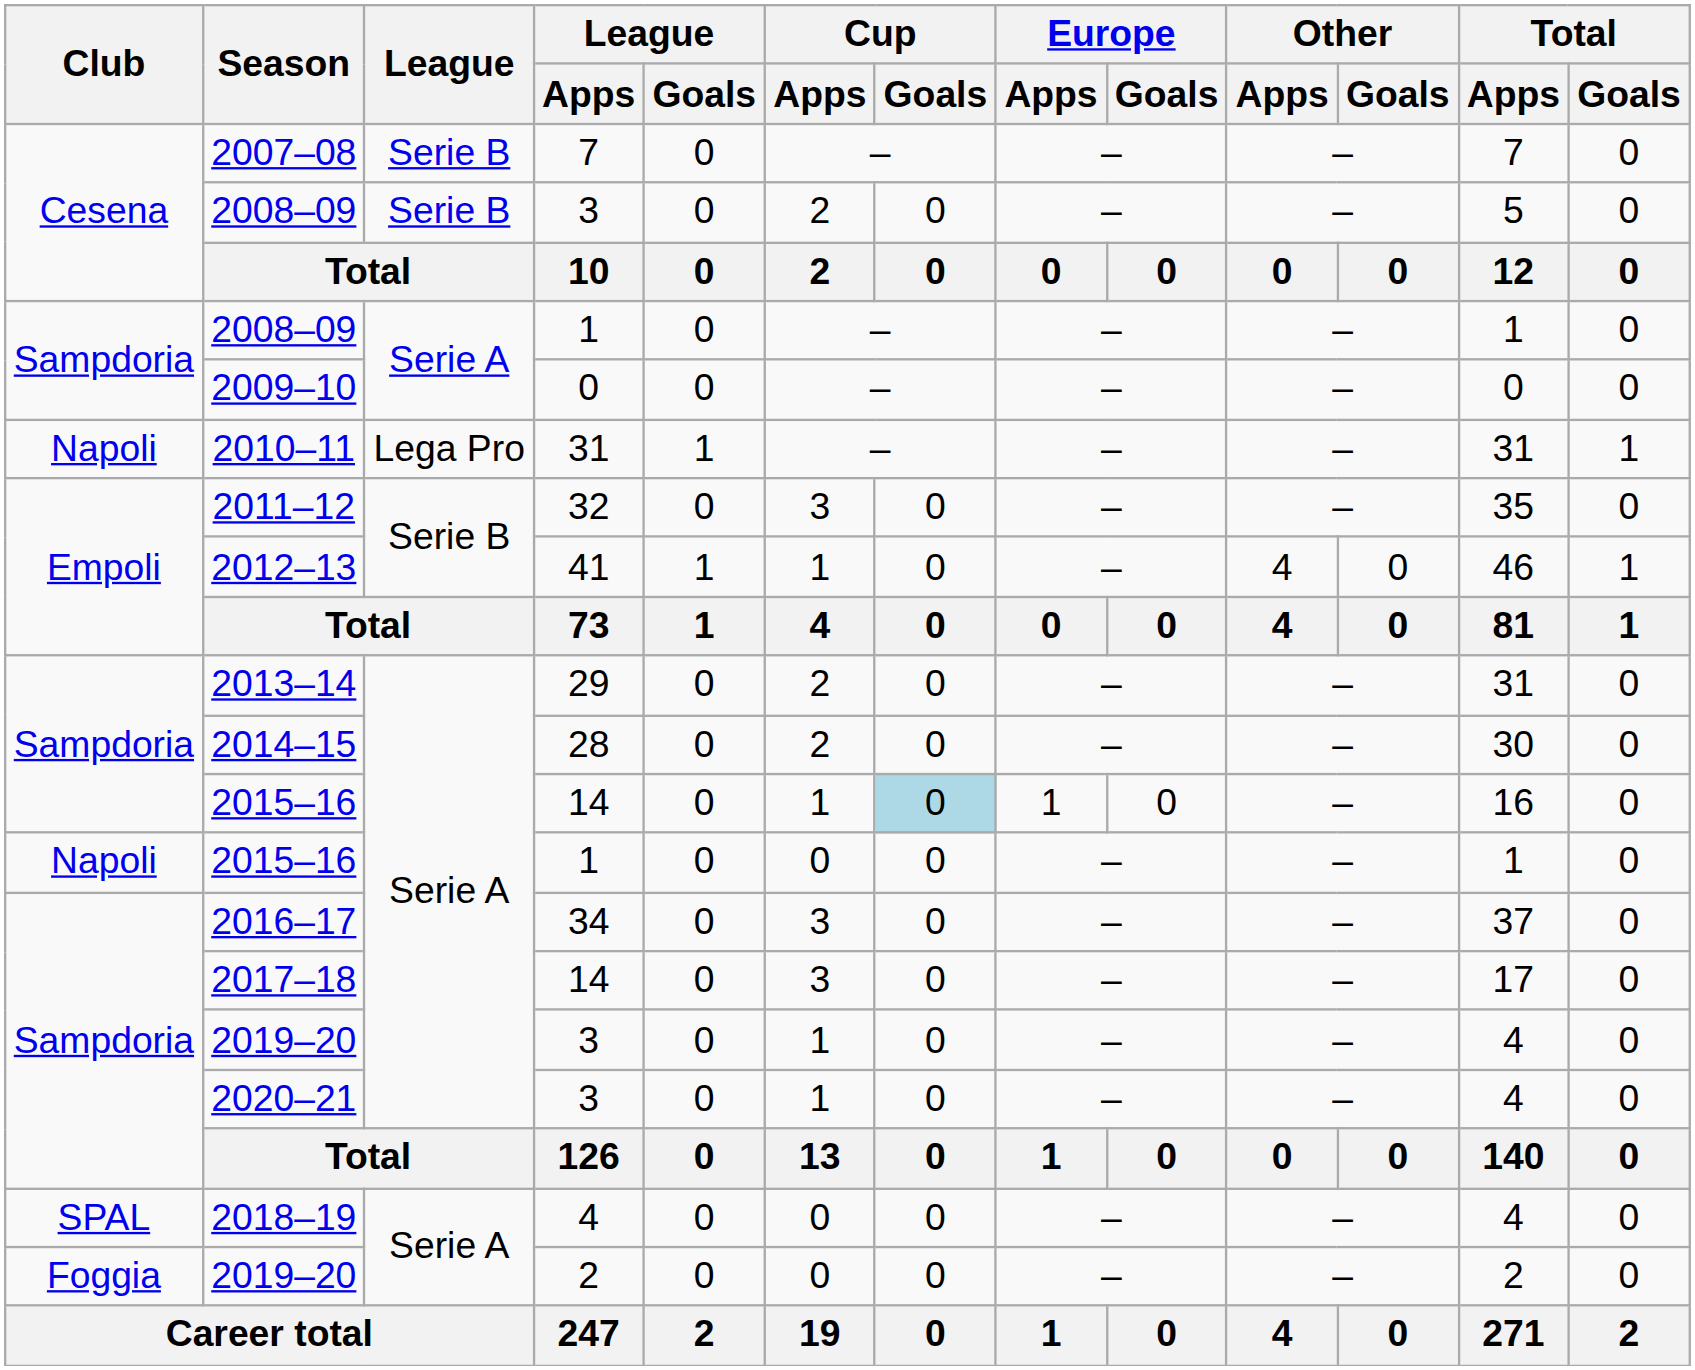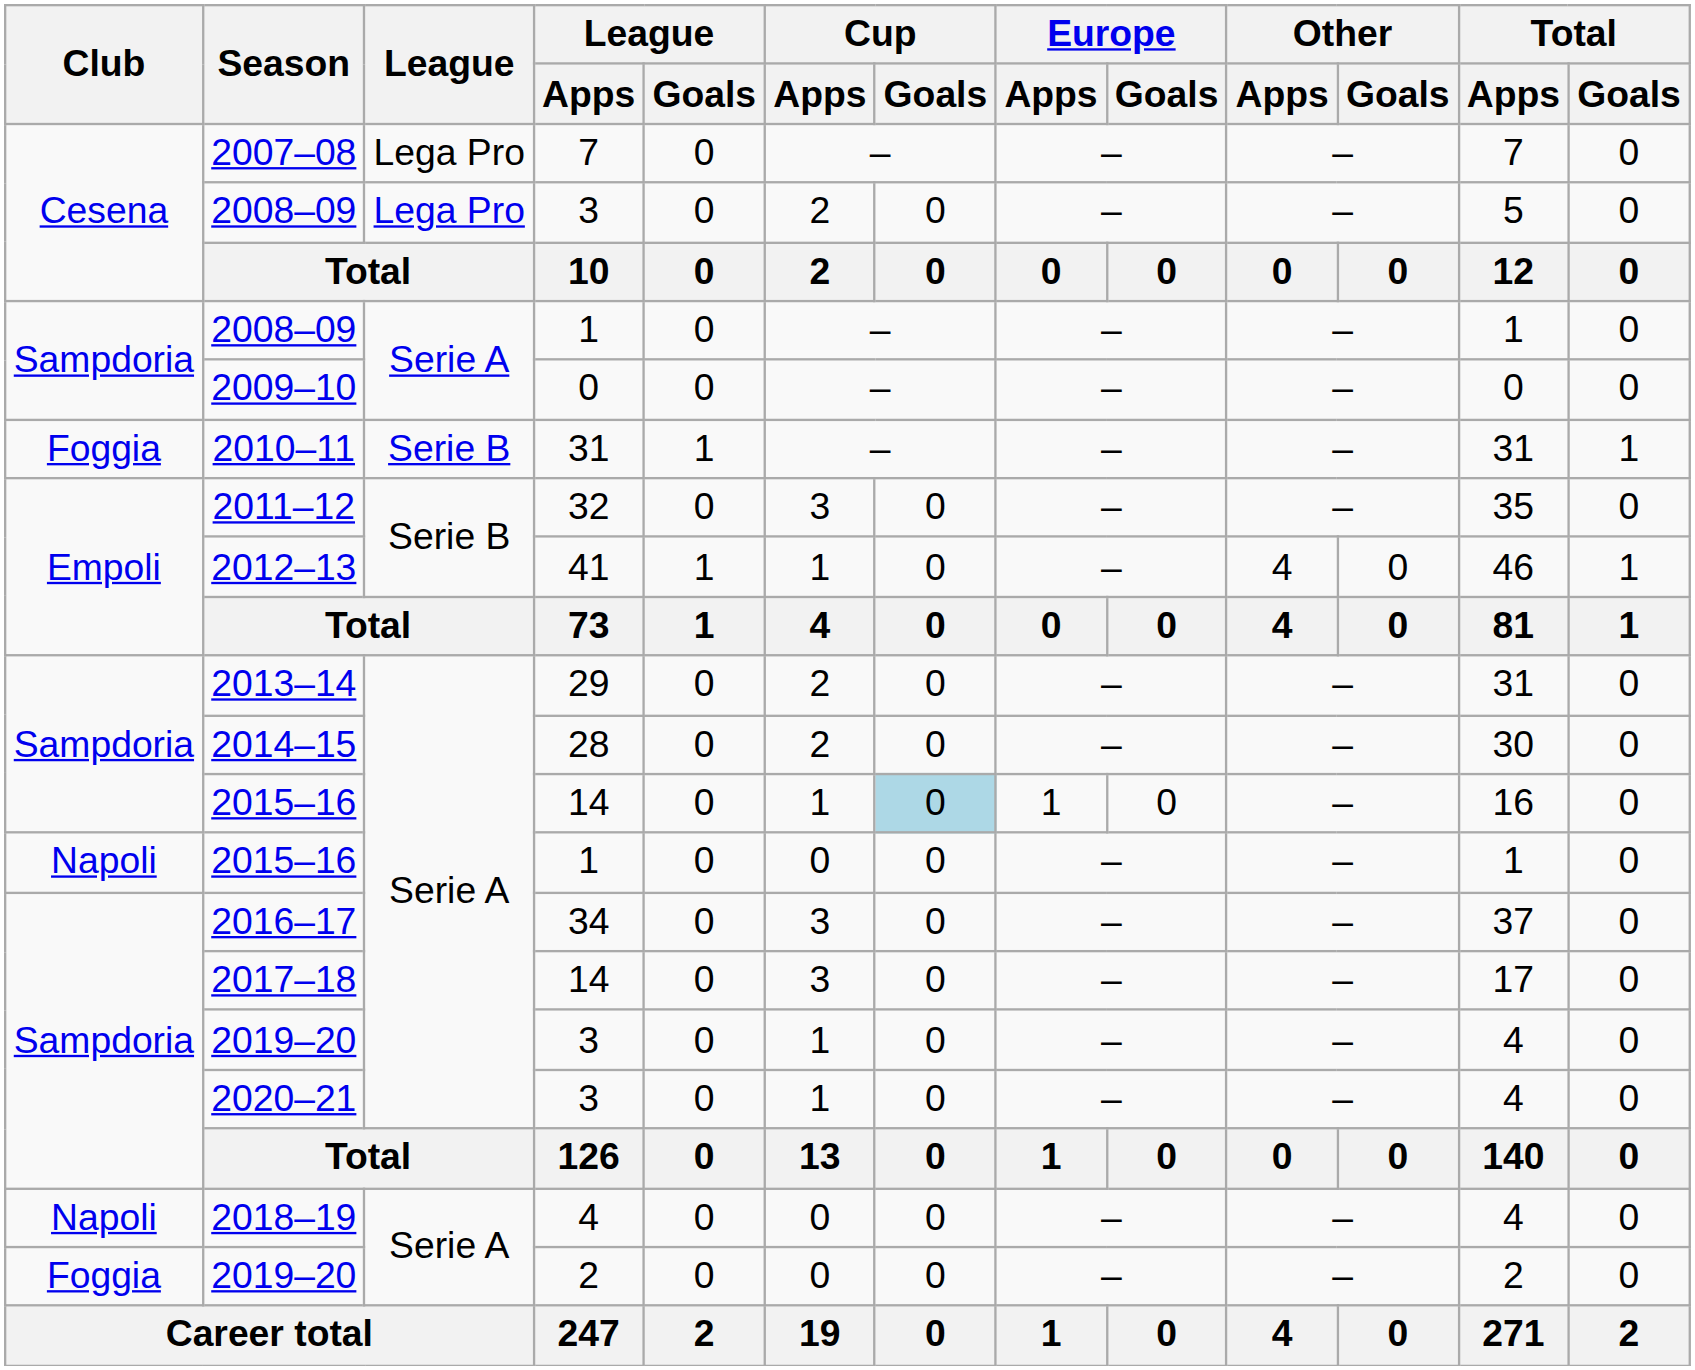2007–08 | League: Serie B -> Lega Pro
2008–09 / 3 | League: Serie B -> Lega Pro
2010–11 | Club: Napoli -> Foggia
2010–11 | League: Lega Pro -> Serie B
2018–19 | Club: SPAL -> Napoli
